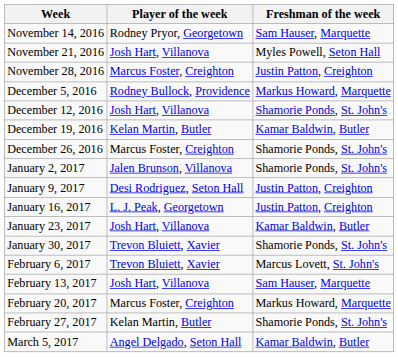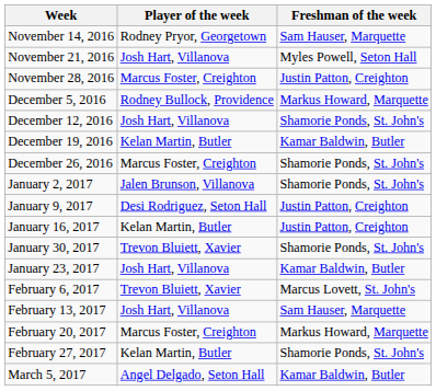January 16, 2017 | Player of the week: L. J. Peak, Georgetown -> Kelan Martin, Butler
rows swapped: January 23, 2017 <-> January 30, 2017
